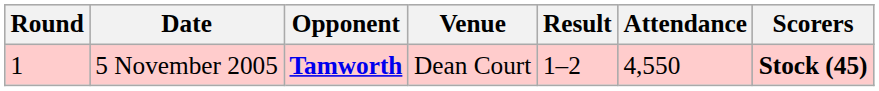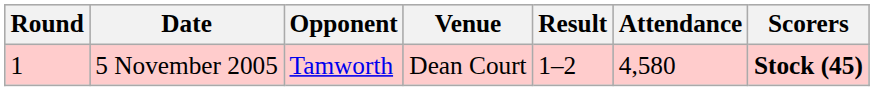5 November 2005 | Opponent: bold -> normal
5 November 2005 | Attendance: 4,550 -> 4,580
